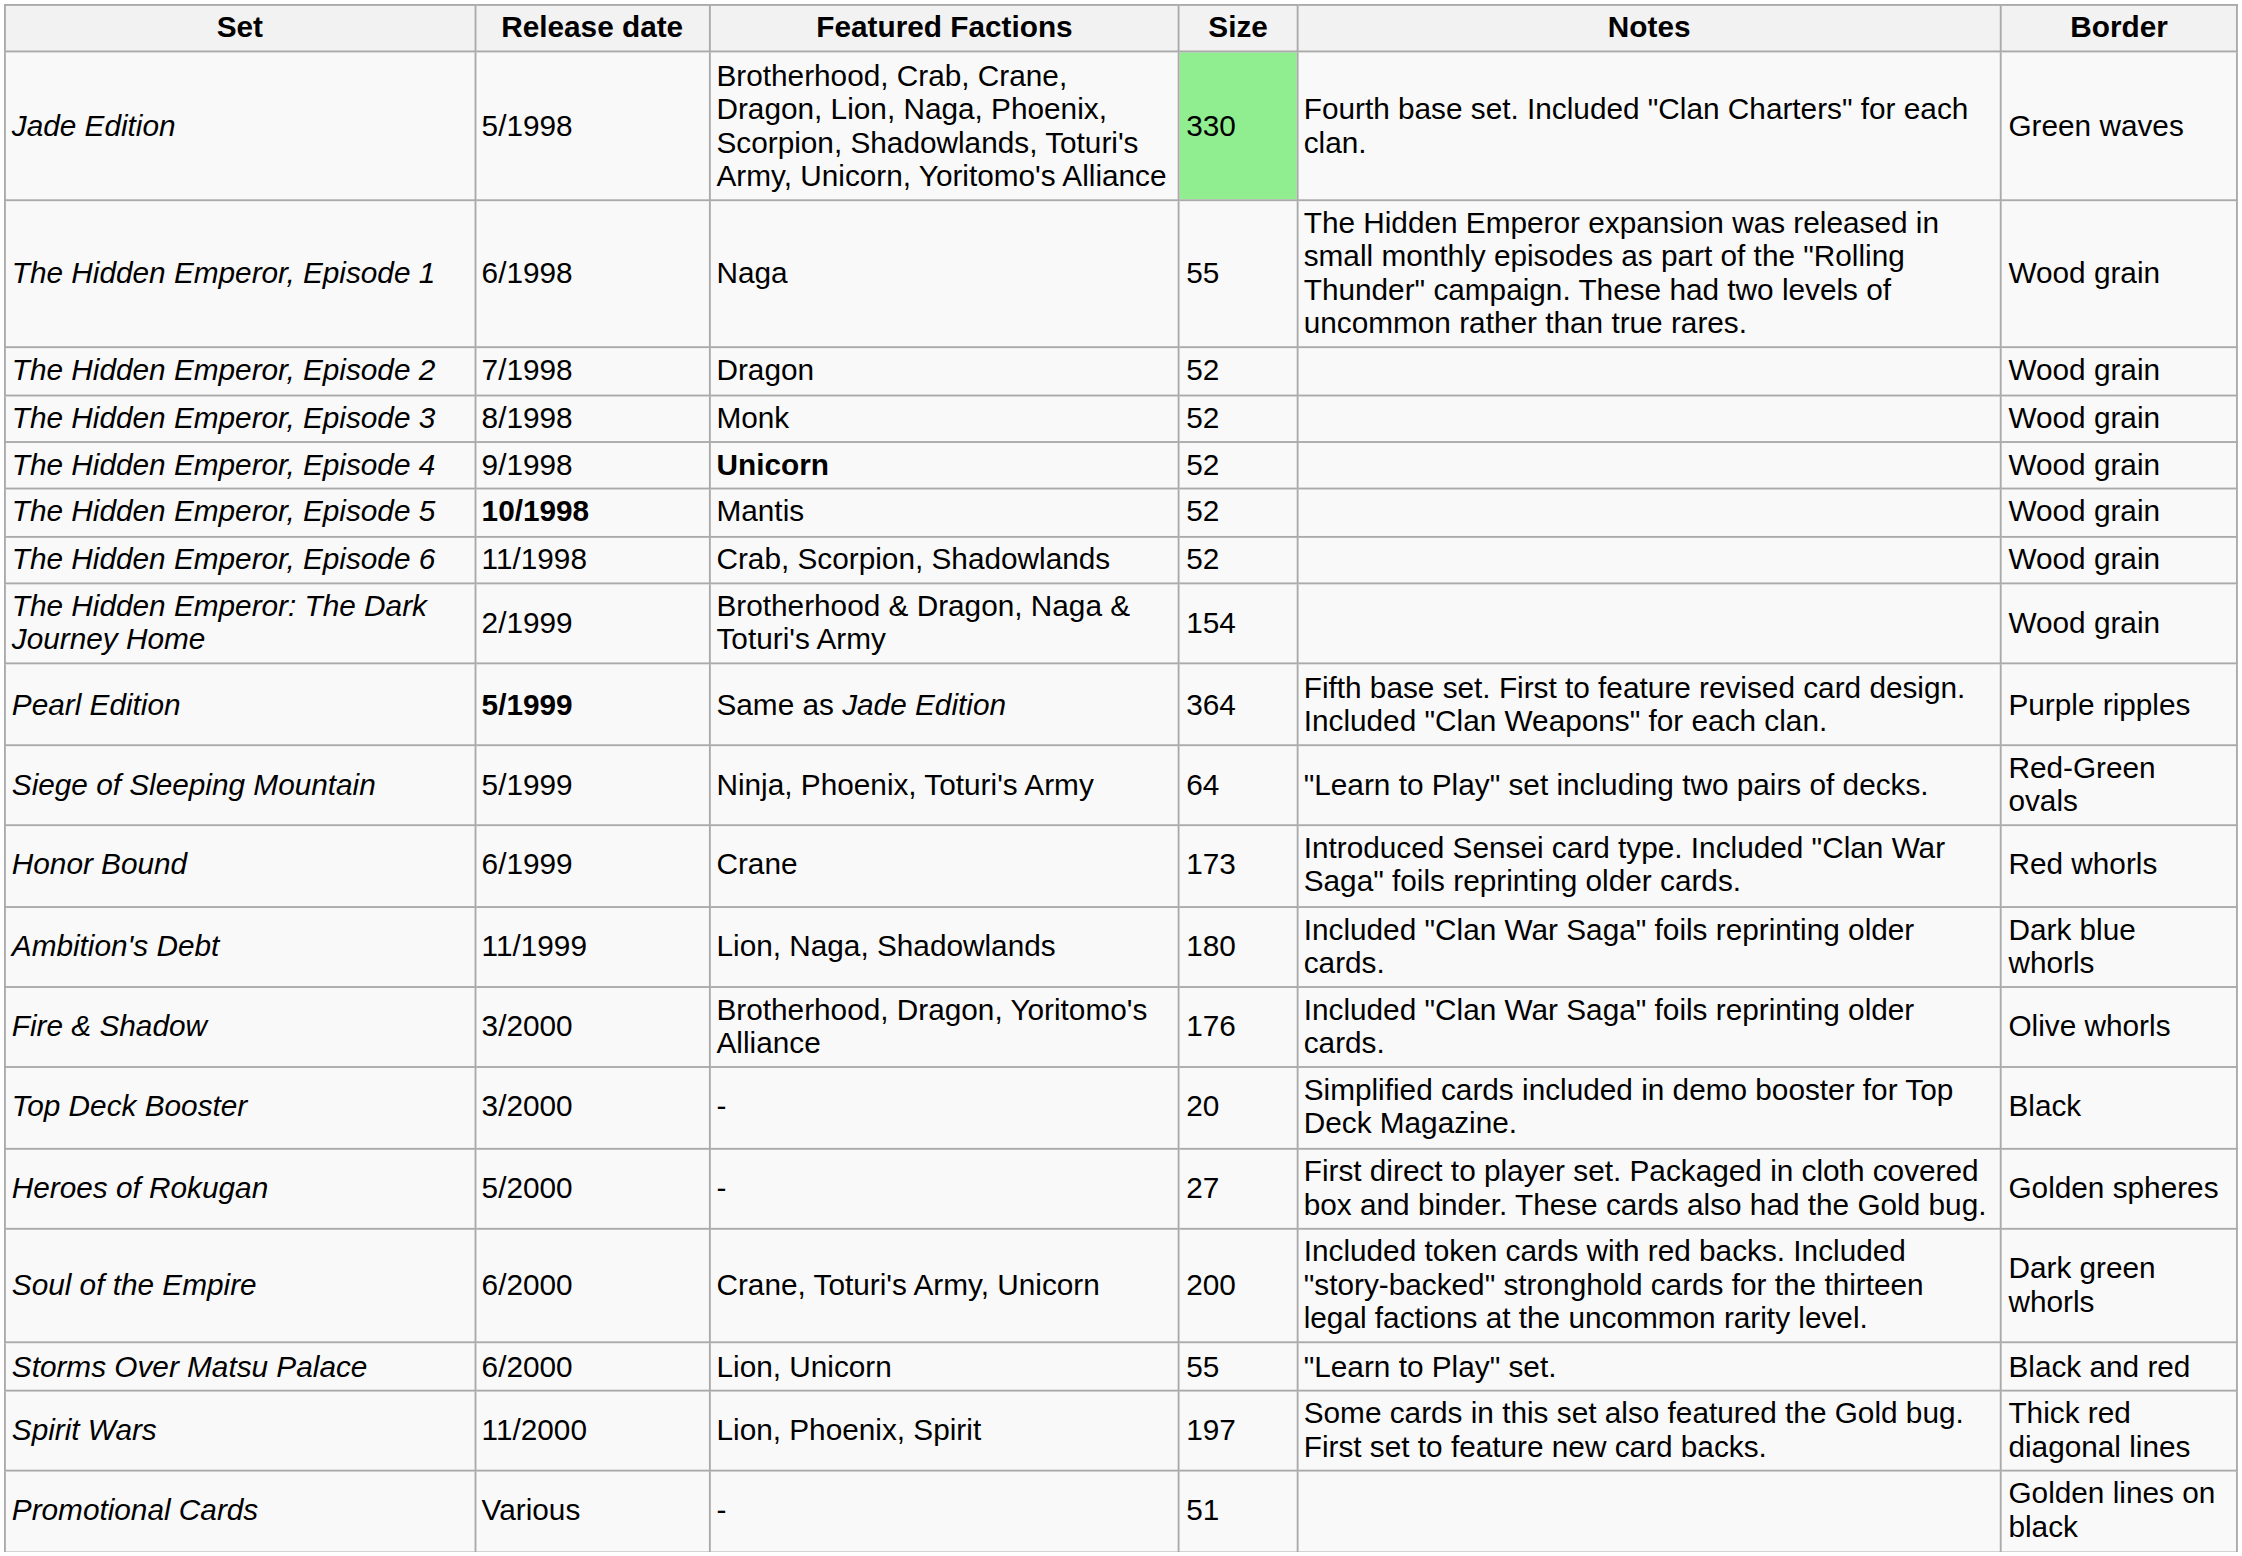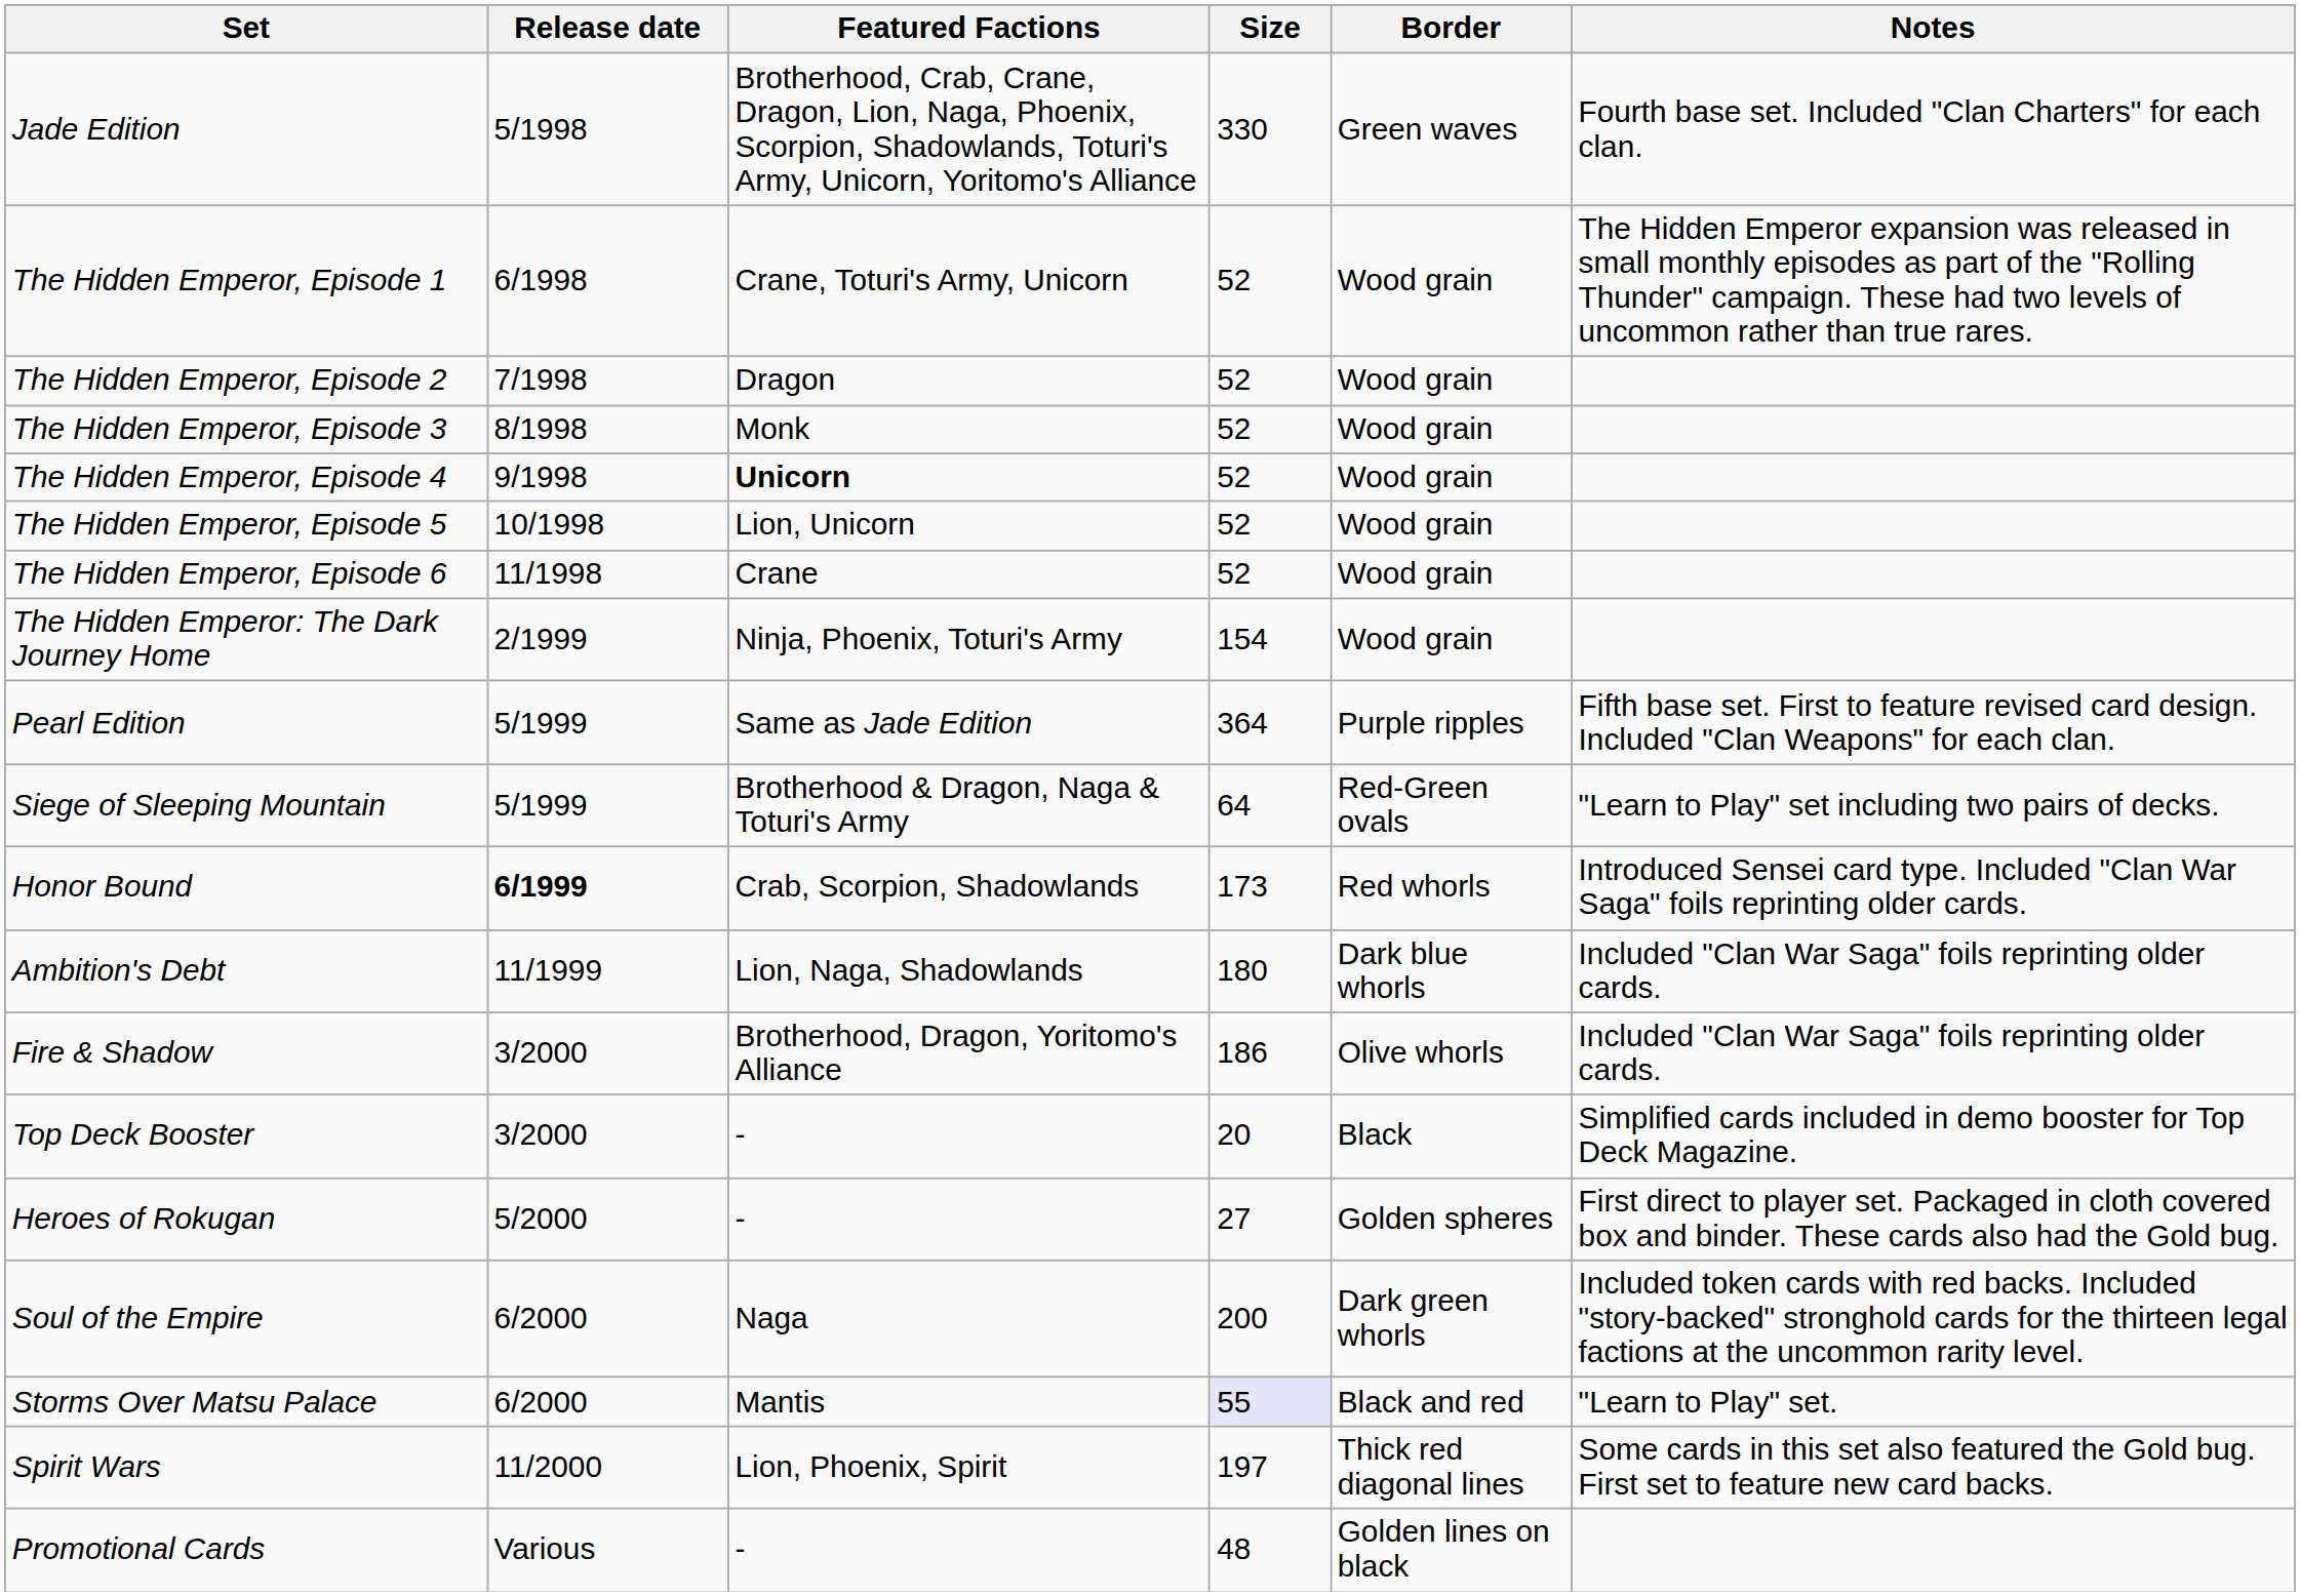columns swapped: Border <-> Notes
Jade Edition | Size: lightgreen background -> no background
The Hidden Emperor, Episode 1 | Featured Factions: Naga -> Crane, Toturi's Army, Unicorn
The Hidden Emperor, Episode 1 | Size: 55 -> 52
The Hidden Emperor, Episode 5 | Release date: bold -> normal
The Hidden Emperor, Episode 5 | Featured Factions: Mantis -> Lion, Unicorn
The Hidden Emperor, Episode 6 | Featured Factions: Crab, Scorpion, Shadowlands -> Crane
The Hidden Emperor: The Dark Journey Home | Featured Factions: Brotherhood & Dragon, Naga & Toturi's Army -> Ninja, Phoenix, Toturi's Army
Pearl Edition | Release date: bold -> normal
Siege of Sleeping Mountain | Featured Factions: Ninja, Phoenix, Toturi's Army -> Brotherhood & Dragon, Naga & Toturi's Army
Honor Bound | Release date: normal -> bold
Honor Bound | Featured Factions: Crane -> Crab, Scorpion, Shadowlands
Fire & Shadow | Size: 176 -> 186
Soul of the Empire | Featured Factions: Crane, Toturi's Army, Unicorn -> Naga
Storms Over Matsu Palace | Featured Factions: Lion, Unicorn -> Mantis
Storms Over Matsu Palace | Size: no background -> lavender background
Promotional Cards | Size: 51 -> 48
